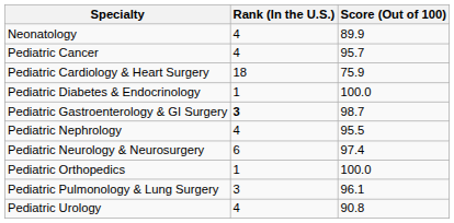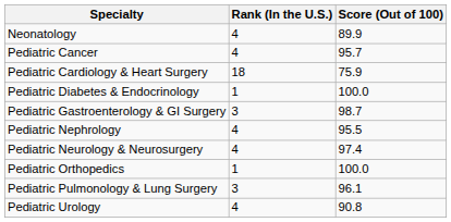Pediatric Gastroenterology & GI Surgery | Rank (In the U.S.): bold -> normal
Pediatric Neurology & Neurosurgery | Rank (In the U.S.): 6 -> 4
